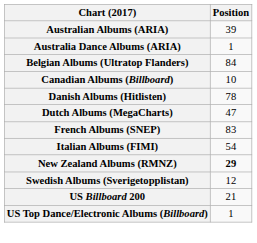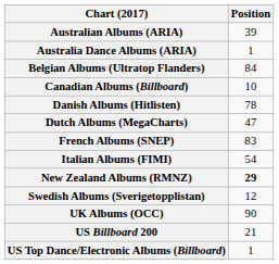+ row: UK Albums (OCC) | 90
